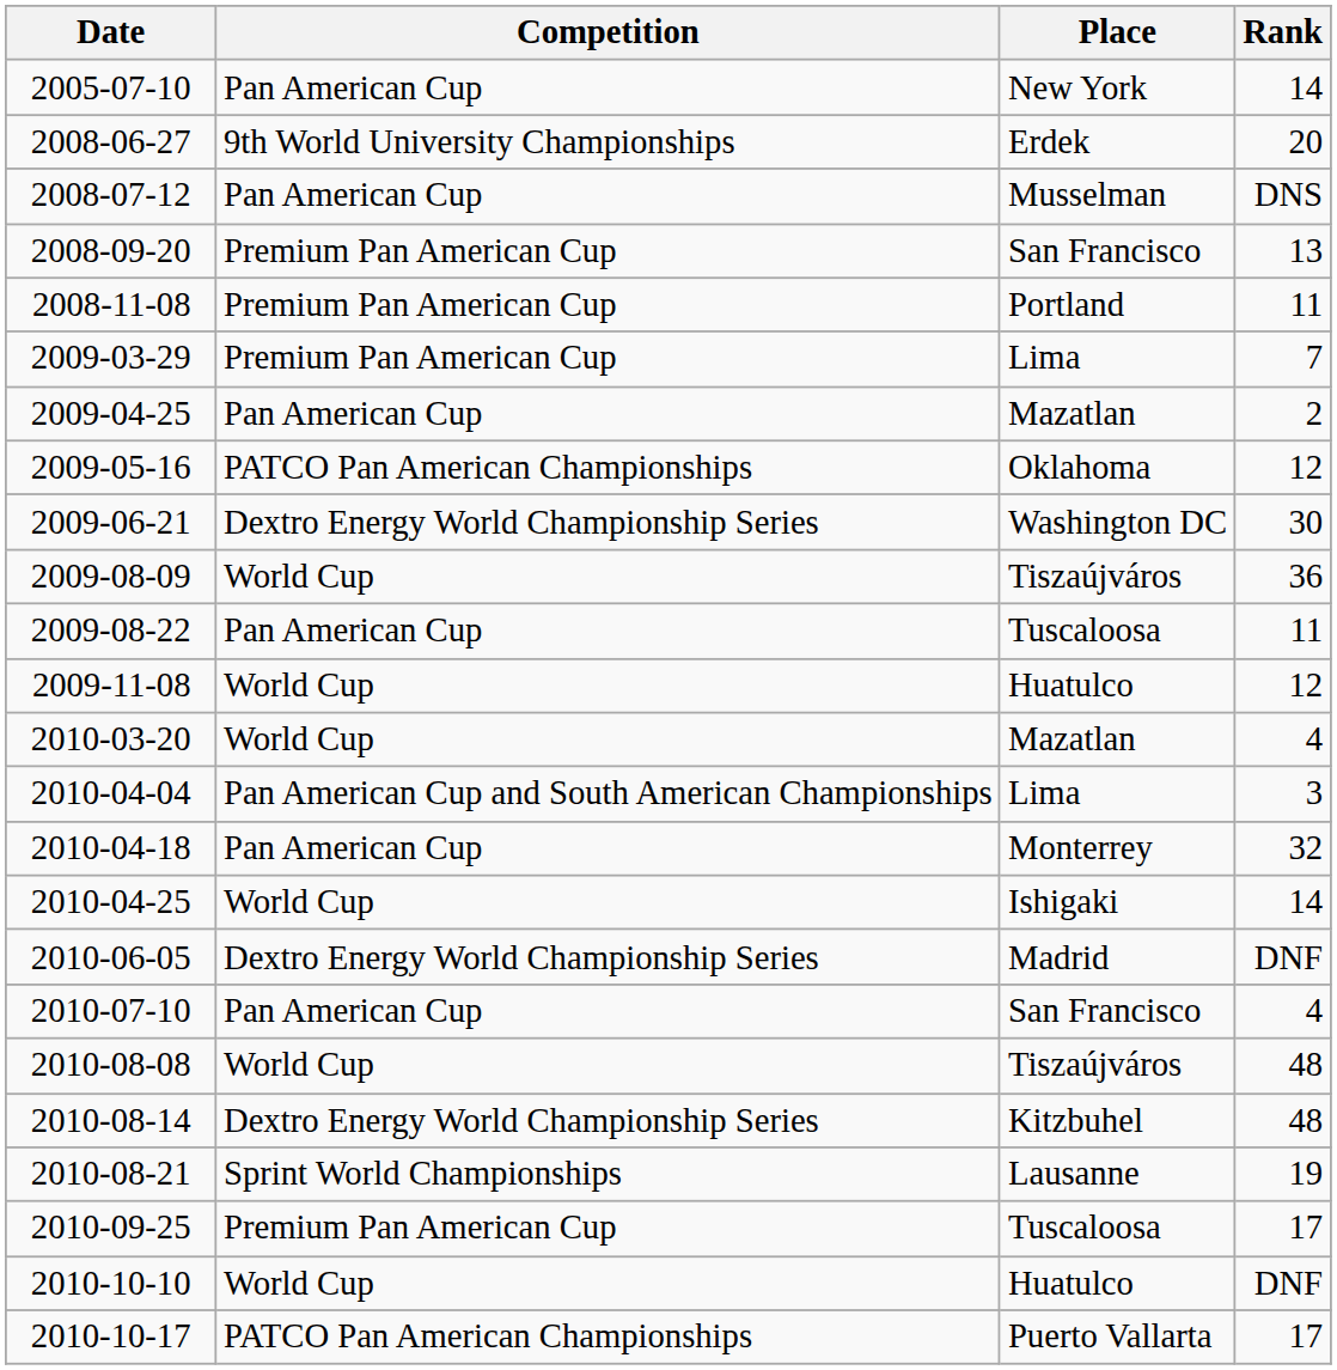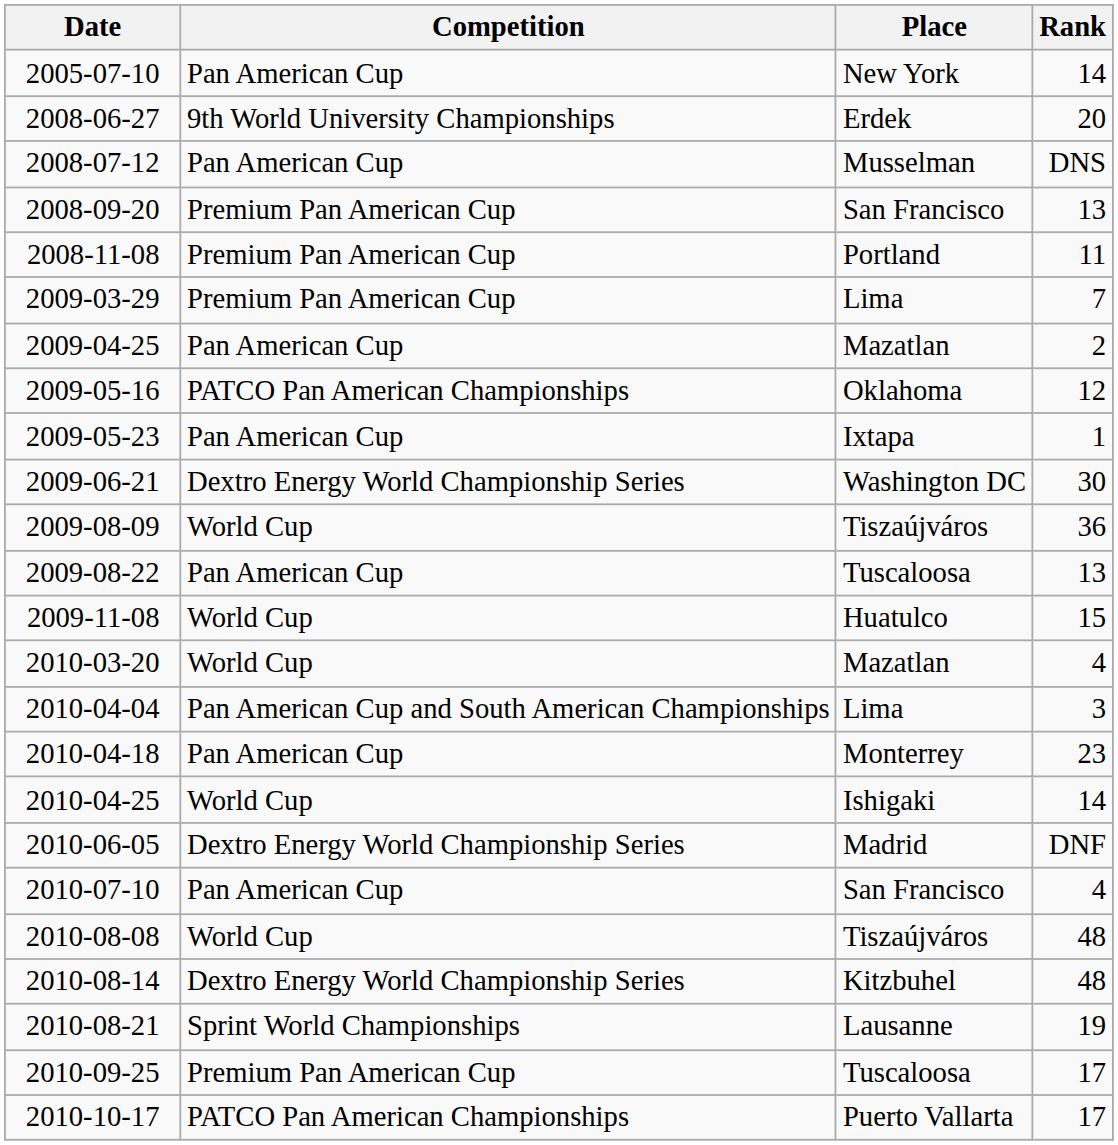+ row: 2009-05-23 | Pan American Cup | Ixtapa | 1
2009-08-22 | Rank: 11 -> 13
2009-11-08 | Rank: 12 -> 15
2010-04-18 | Rank: 32 -> 23
- row: 2010-10-10 | World Cup | Huatulco | DNF
